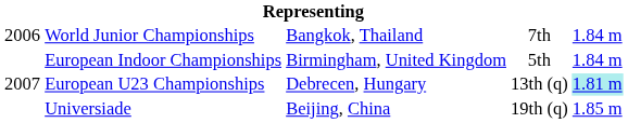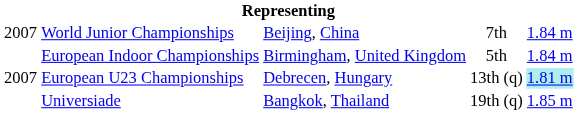World Junior Championships | column 1: 2006 -> 2007
World Junior Championships | column 3: Bangkok, Thailand -> Beijing, China
Universiade | column 3: Beijing, China -> Bangkok, Thailand
